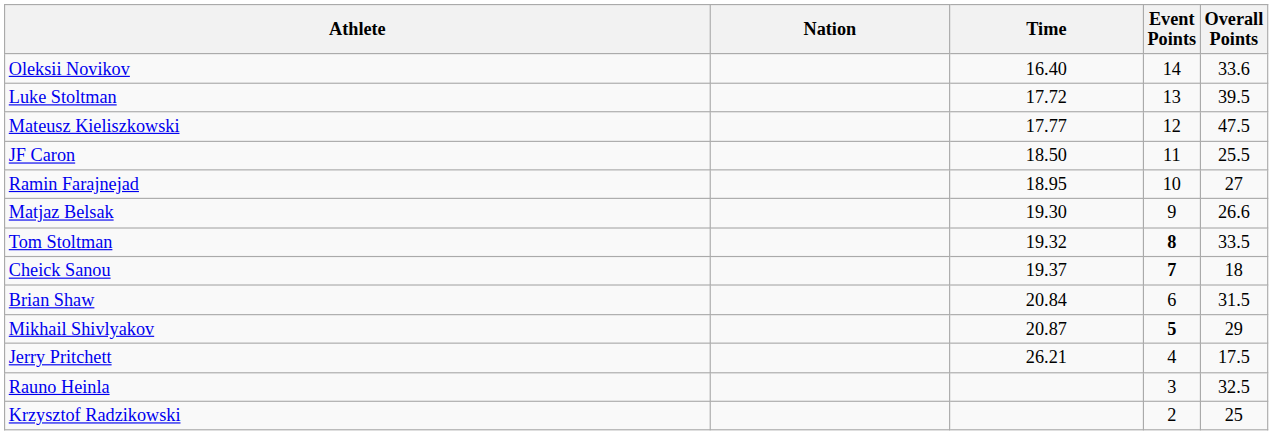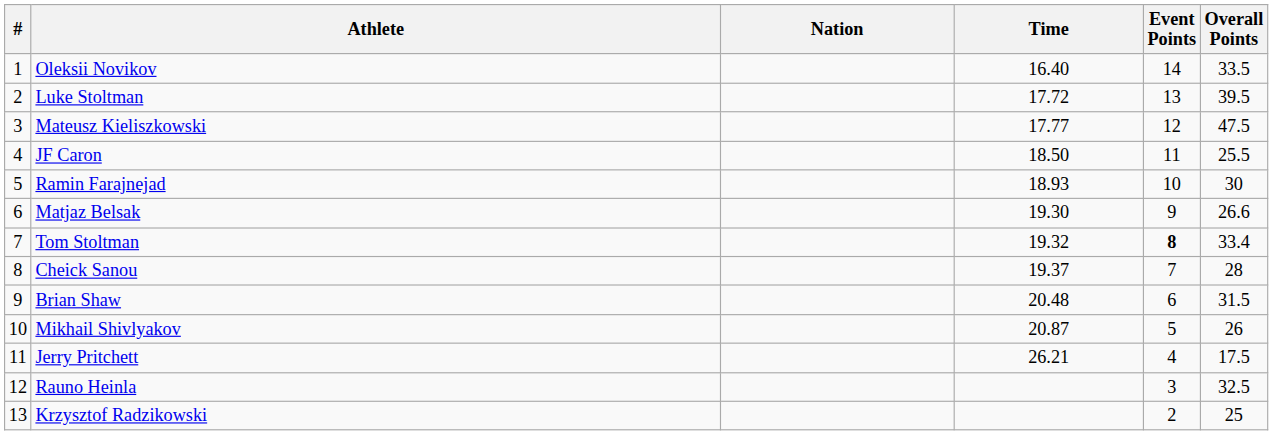+ column: # | 1 | 2 | 3 | 4 | 5 | 6 | 7 | 8 | 9 | 10 | 11 | 12 | 13
Oleksii Novikov | Overall Points: 33.6 -> 33.5
Ramin Farajnejad | Time: 18.95 -> 18.93
Ramin Farajnejad | Overall Points: 27 -> 30
Tom Stoltman | Overall Points: 33.5 -> 33.4
Cheick Sanou | Event Points: bold -> normal
Cheick Sanou | Overall Points: 18 -> 28
Brian Shaw | Time: 20.84 -> 20.48
Mikhail Shivlyakov | Event Points: bold -> normal
Mikhail Shivlyakov | Overall Points: 29 -> 26
